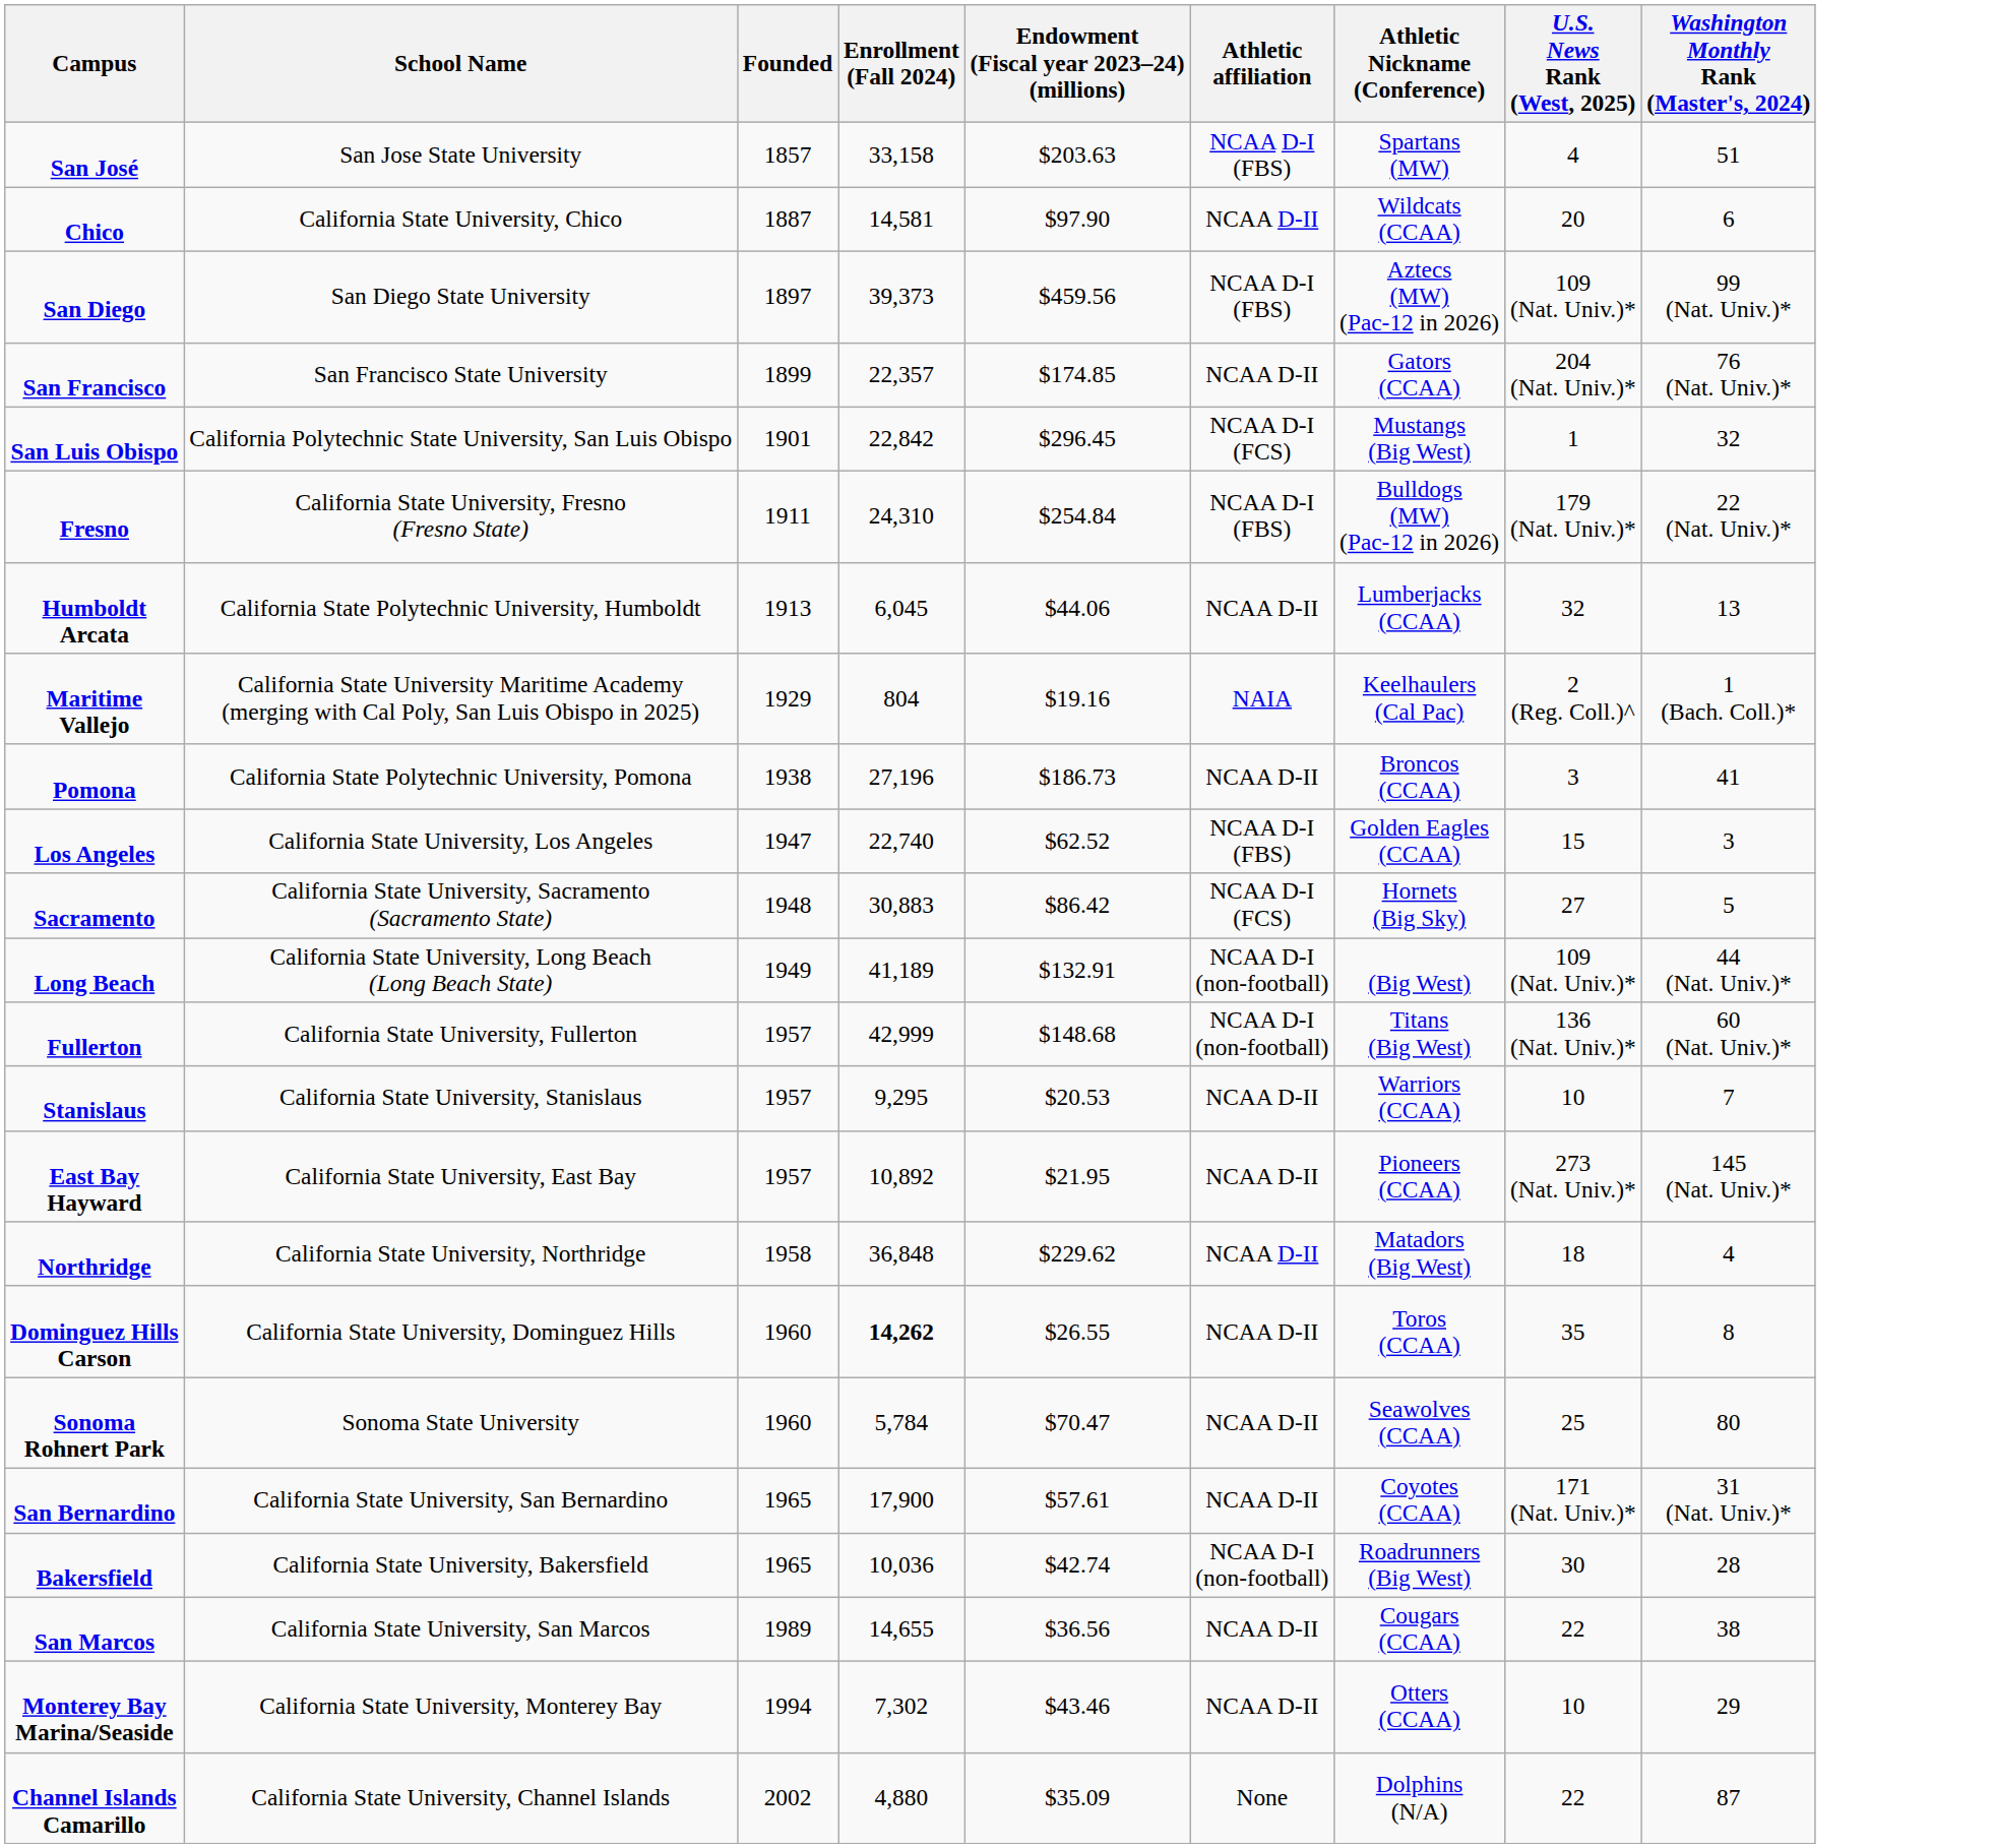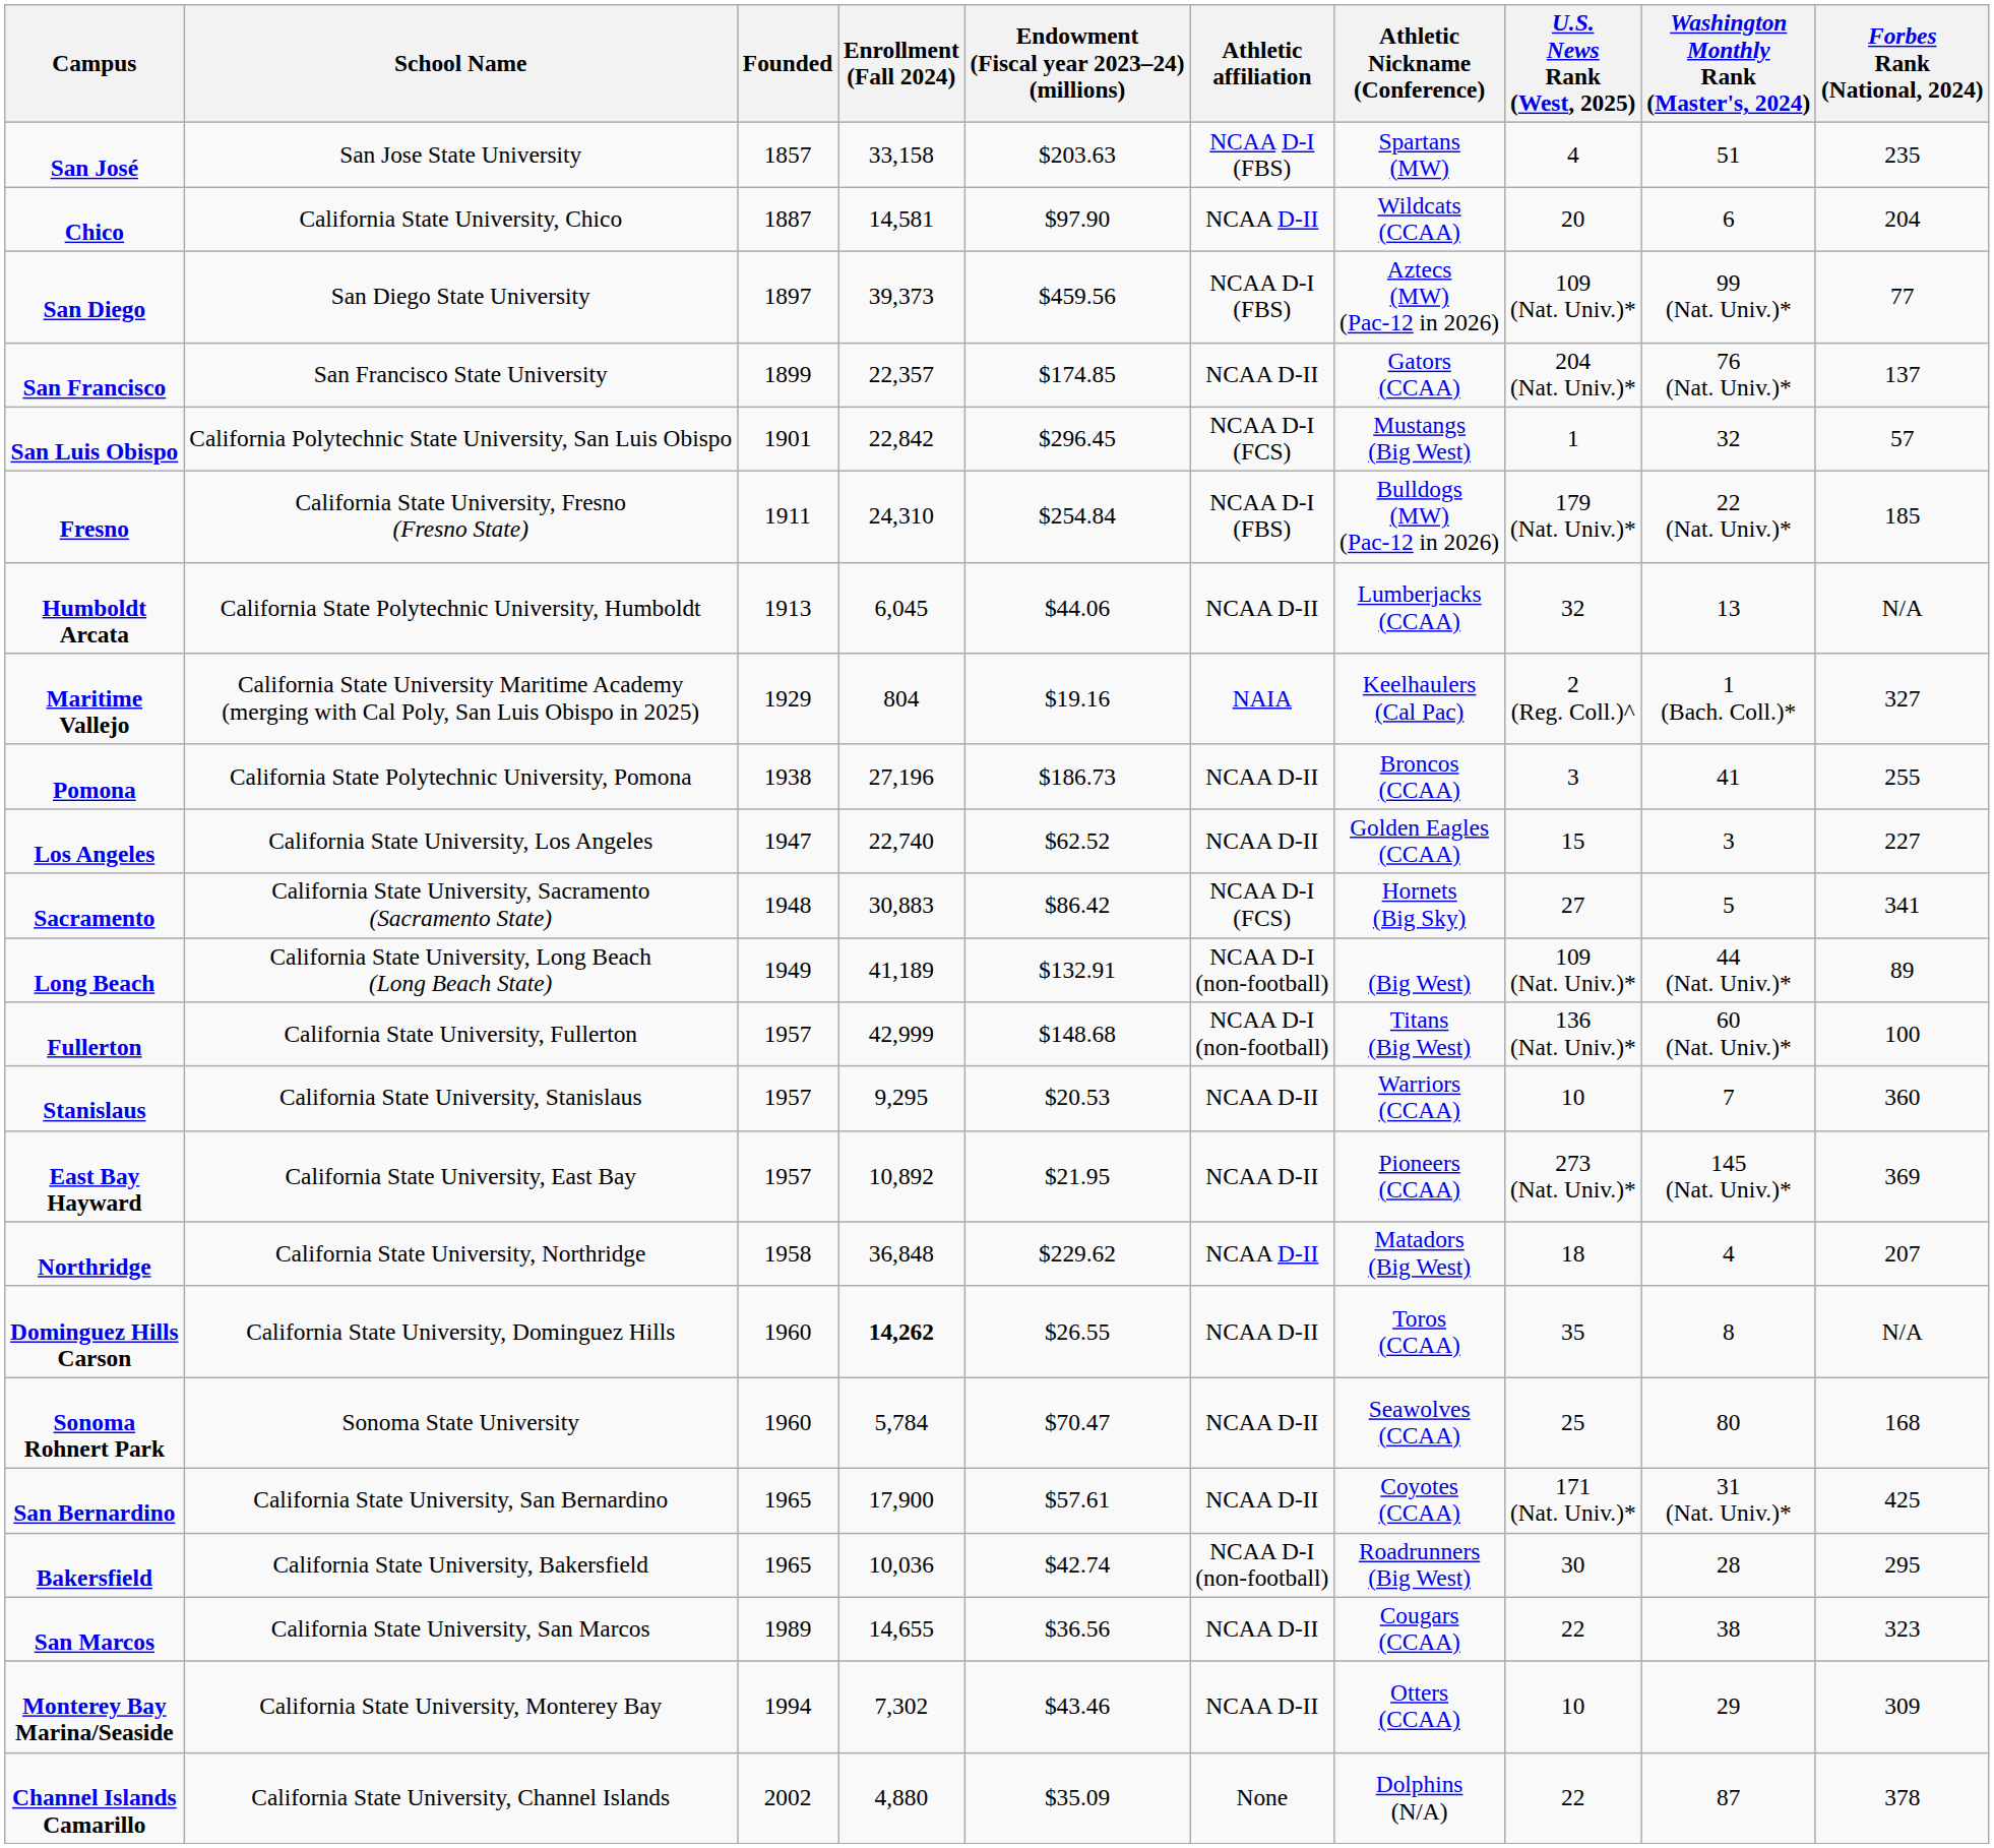+ column: Forbes Rank (National, 2024) | 235 | 204 | 77 | 137 | 57 | 185 | N/A | 327 | 255 | 227 | 341 | 89 | 100 | 360 | 369 | 207 | N/A | 168 | 425 | 295 | 323 | 309 | 378
Los Angeles | Athletic affiliation: NCAA D-I (FBS) -> NCAA D-II
